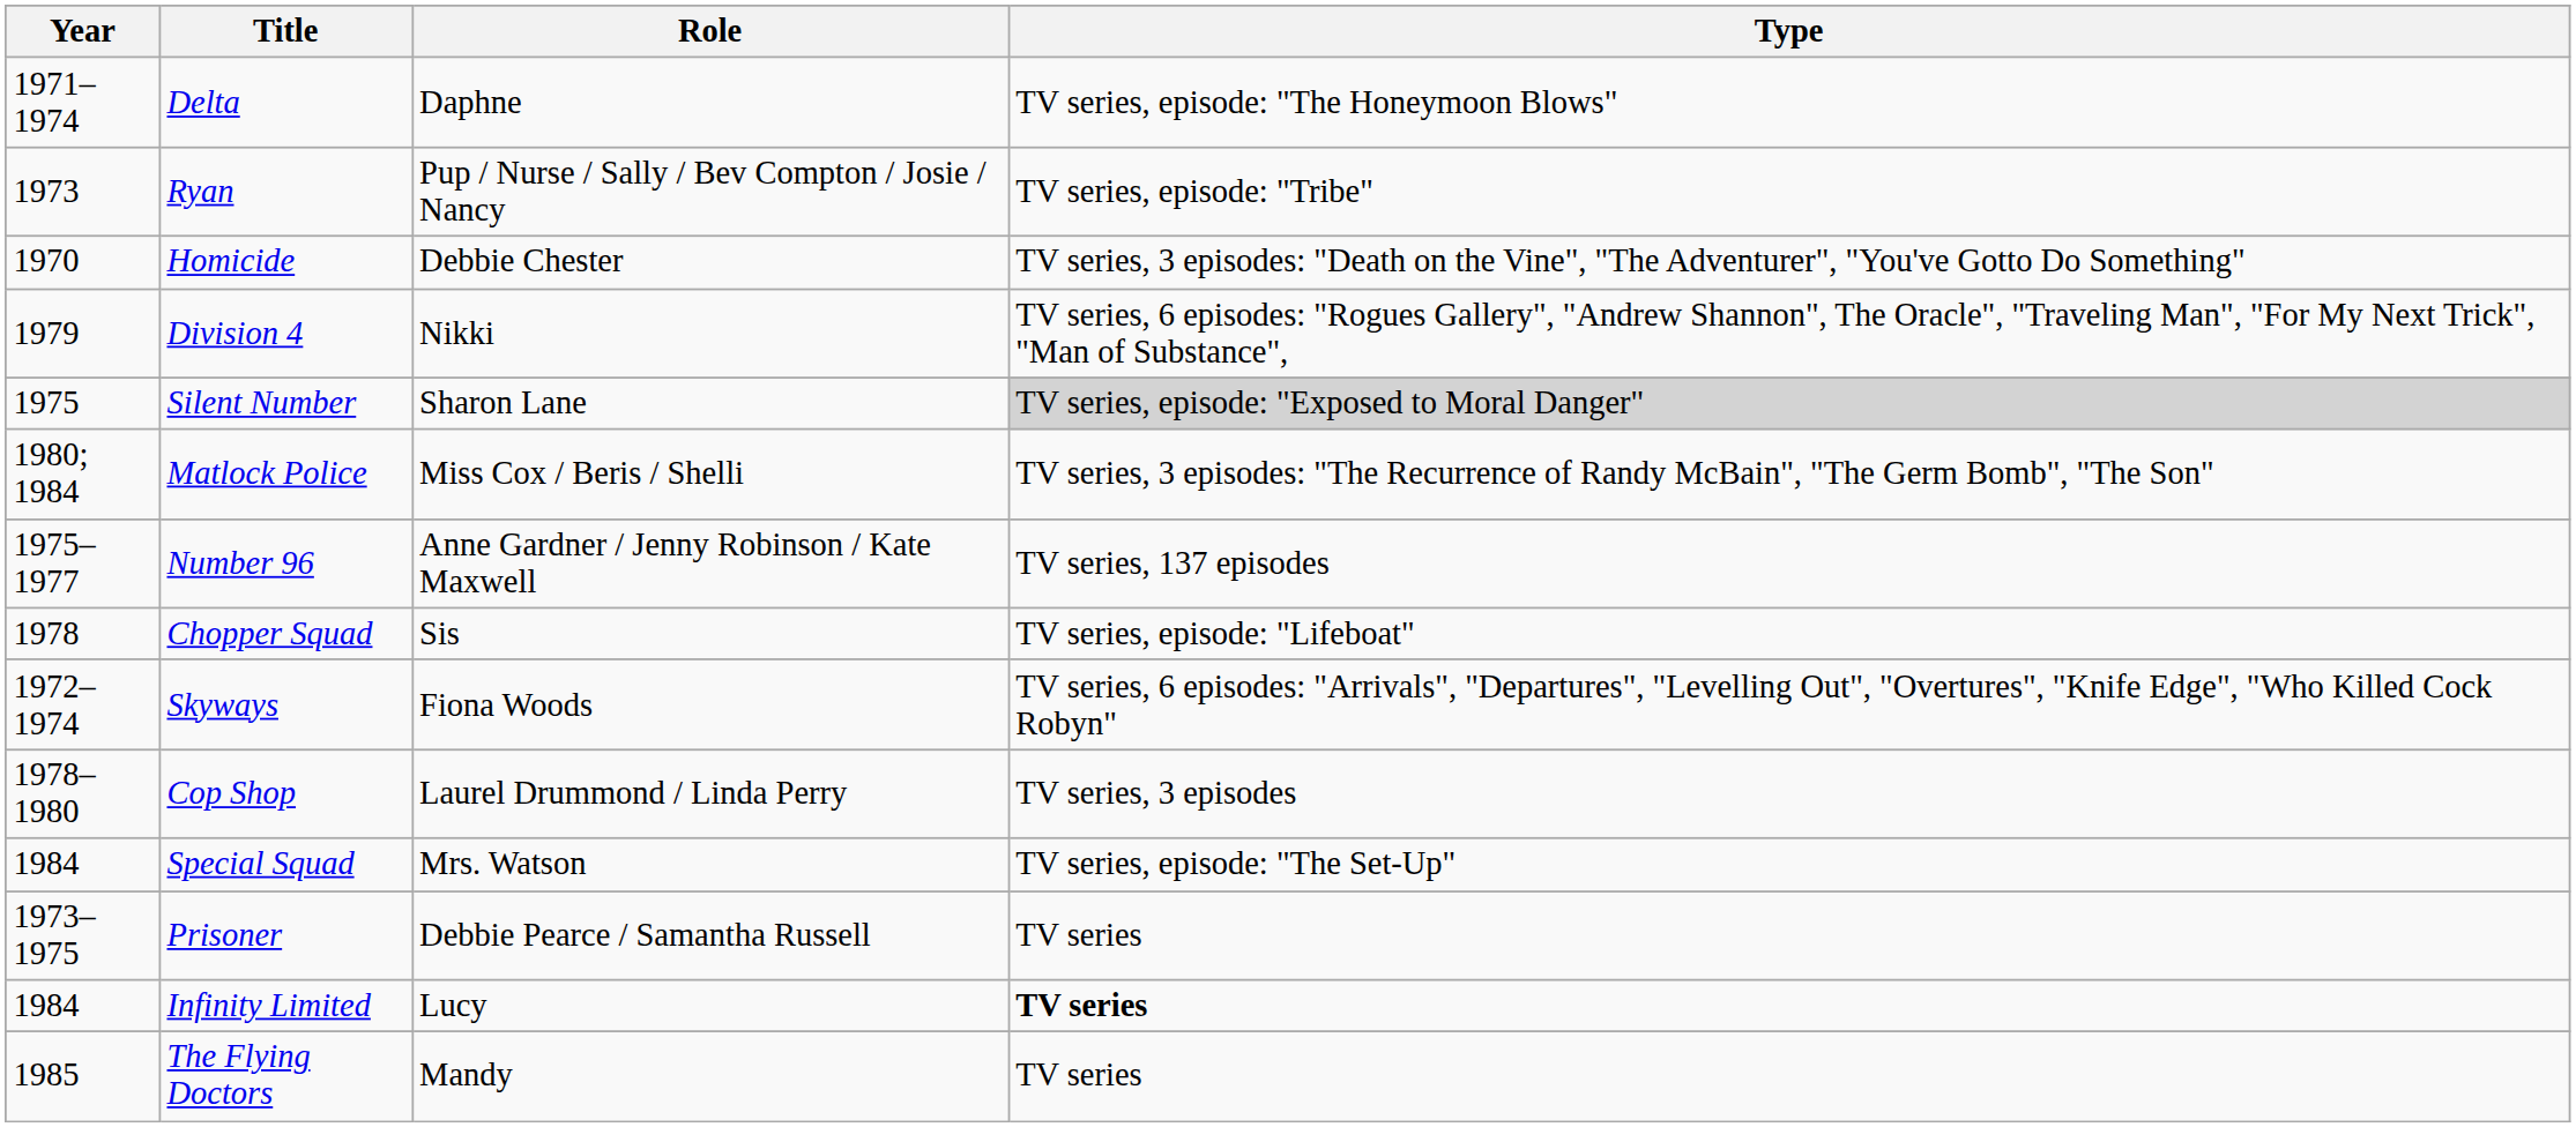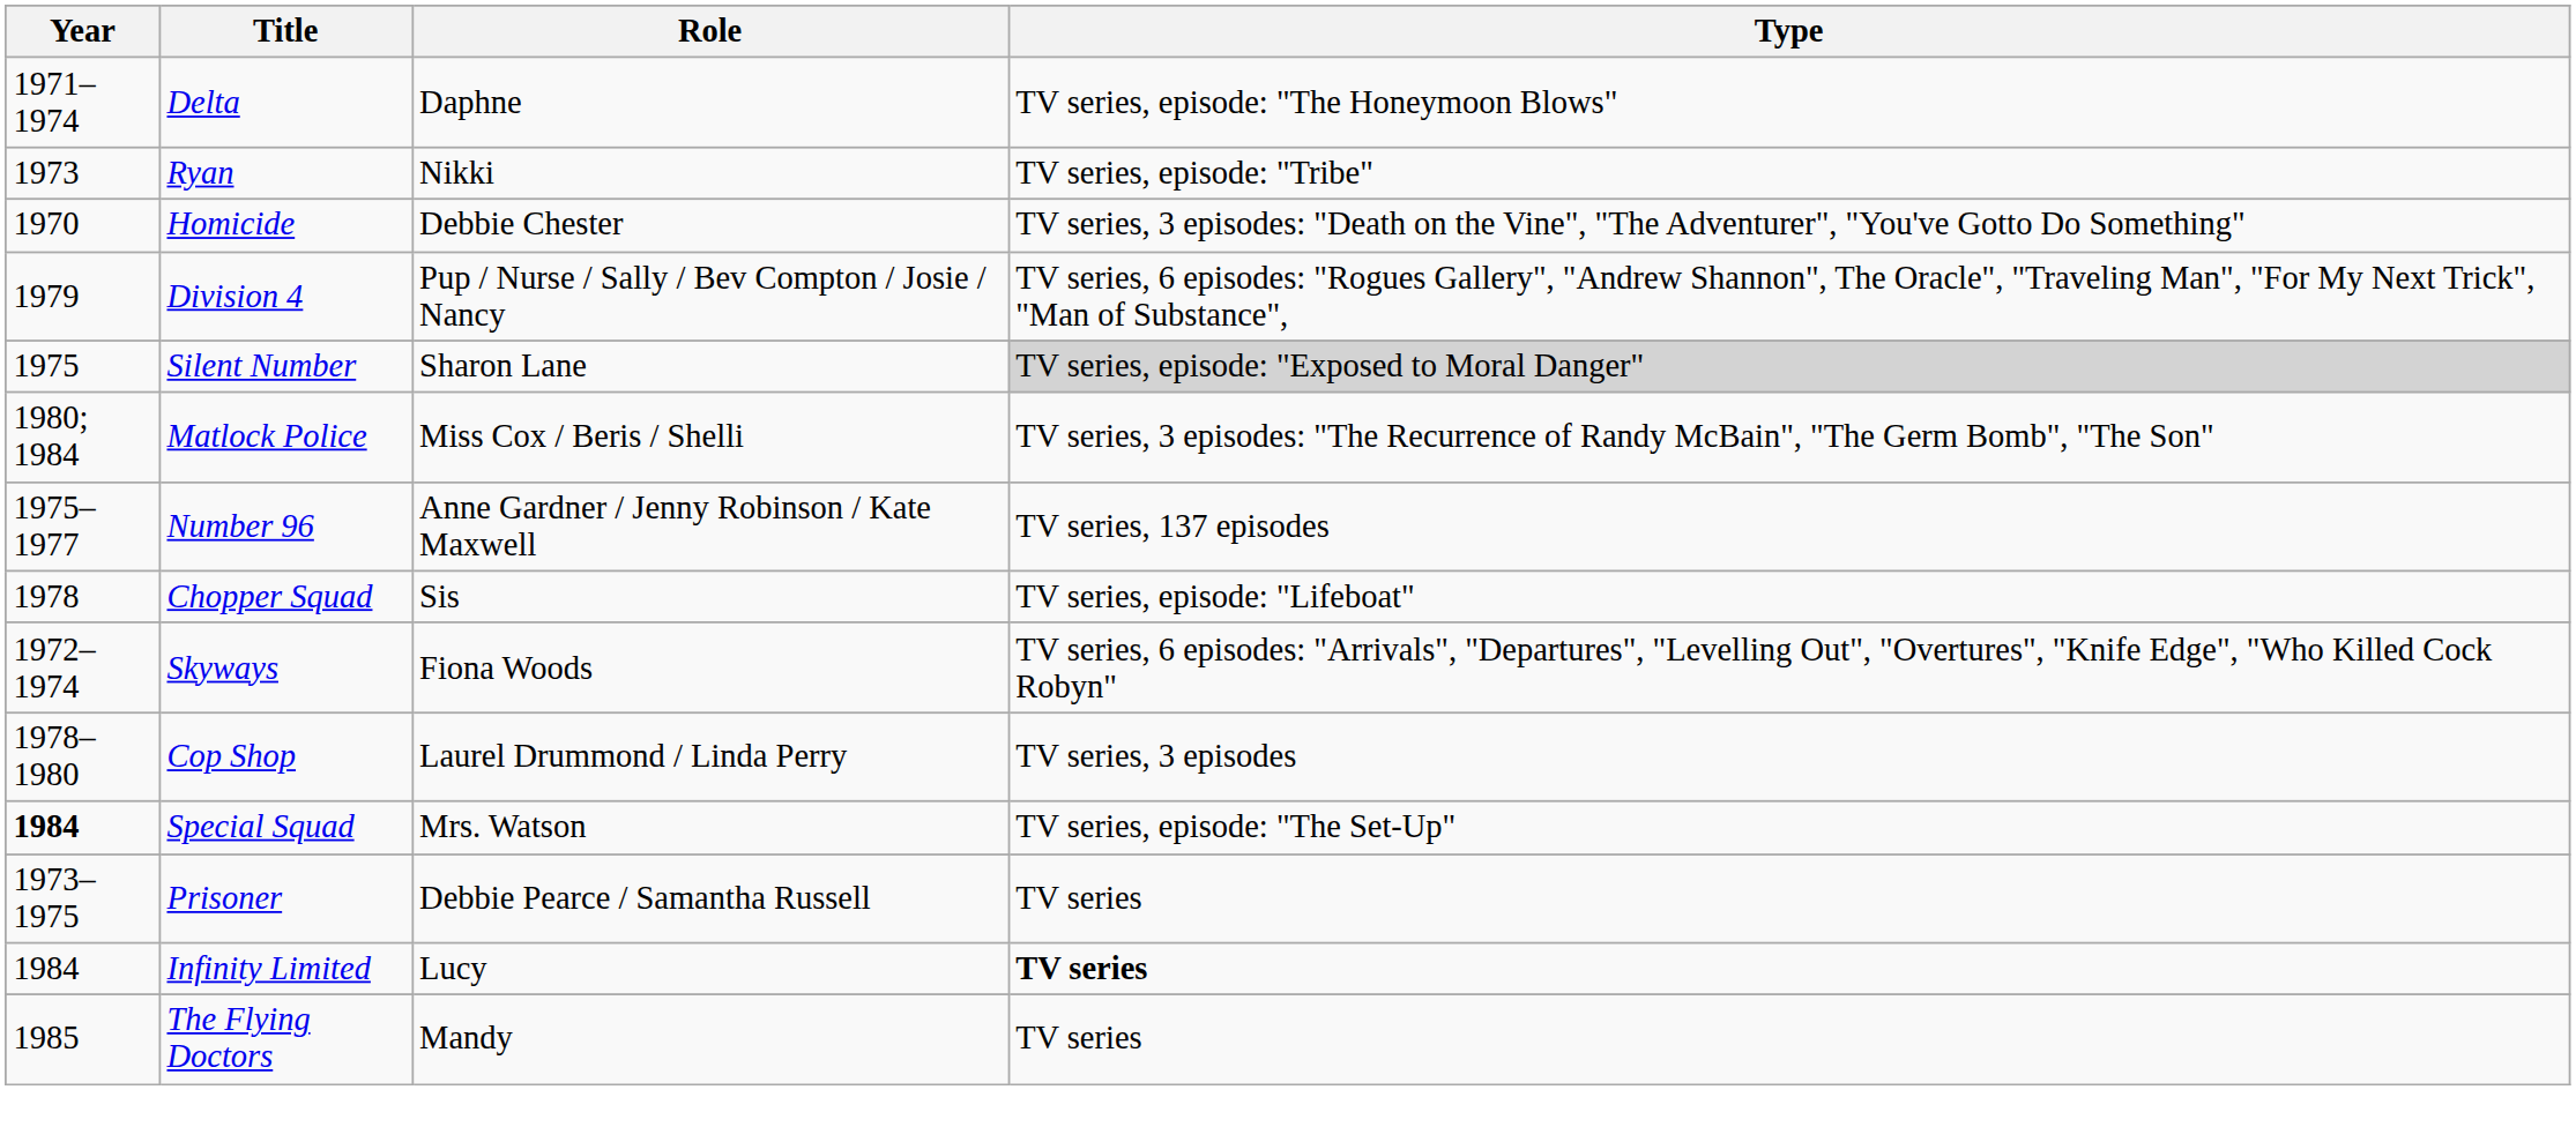Ryan | Role: Pup / Nurse / Sally / Bev Compton / Josie / Nancy -> Nikki
Division 4 | Role: Nikki -> Pup / Nurse / Sally / Bev Compton / Josie / Nancy
Special Squad | Year: normal -> bold
